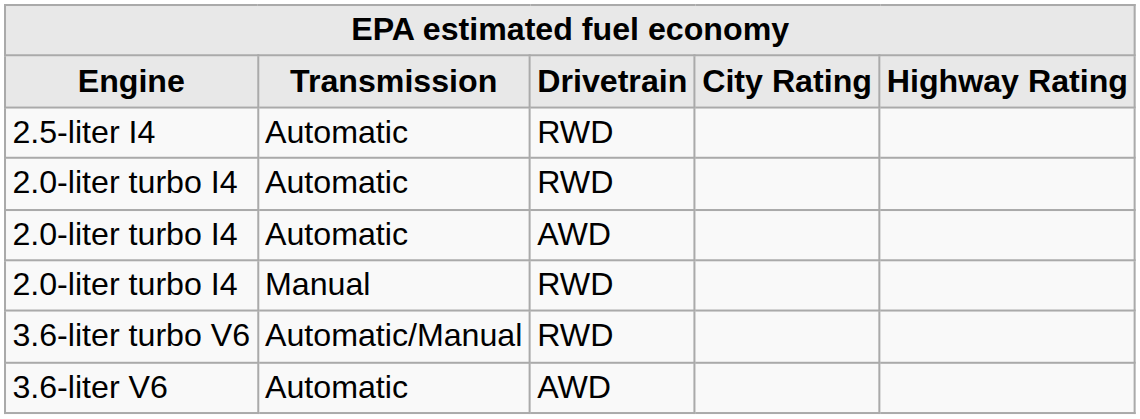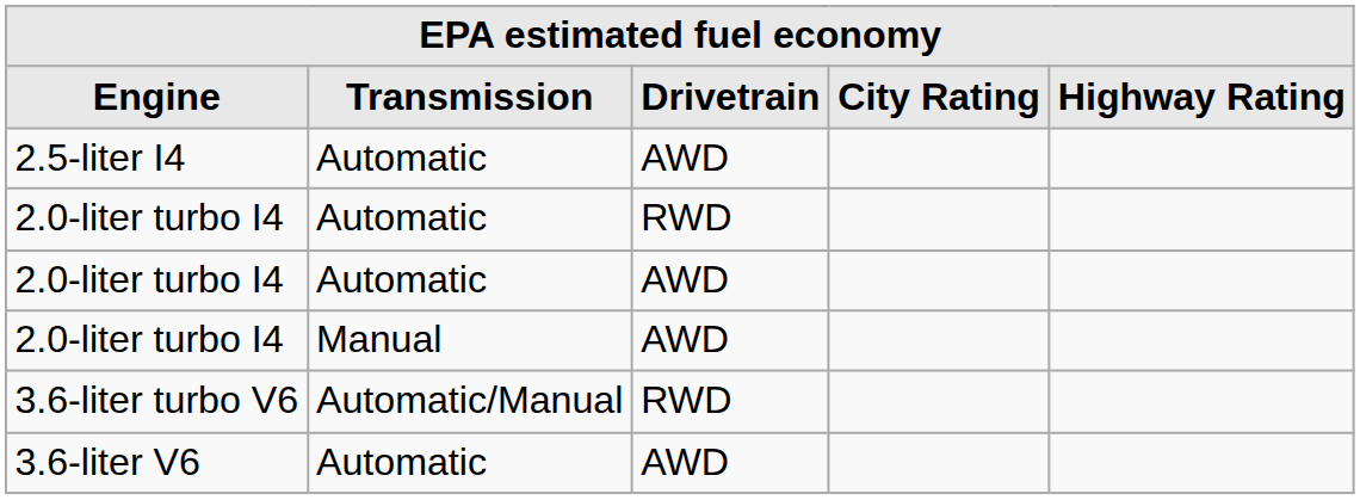2.5-liter I4 | Drivetrain: RWD -> AWD
2.0-liter turbo I4 / Manual | Drivetrain: RWD -> AWD
